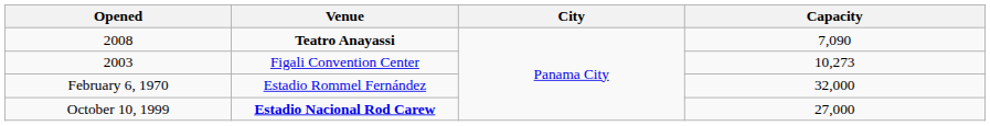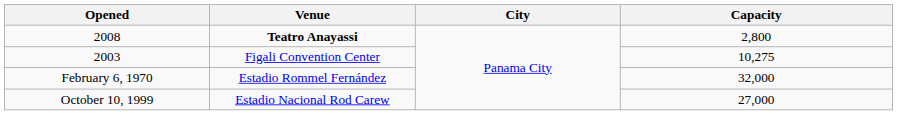2008 | Capacity: 7,090 -> 2,800
2003 | Capacity: 10,273 -> 10,275
October 10, 1999 | Venue: bold -> normal
